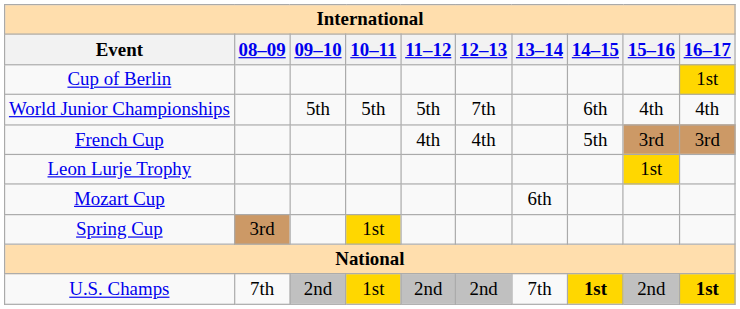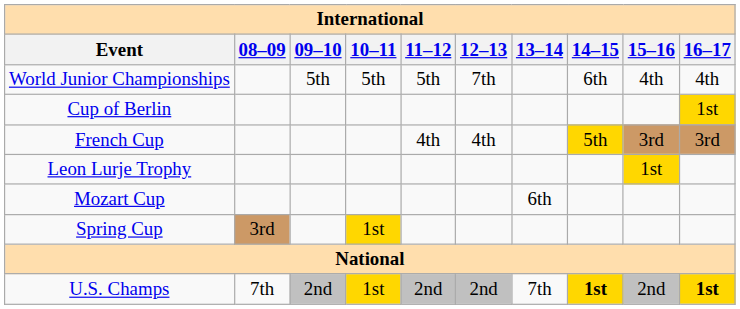rows swapped: World Junior Championships <-> Cup of Berlin
French Cup | 14–15: no background -> gold background
